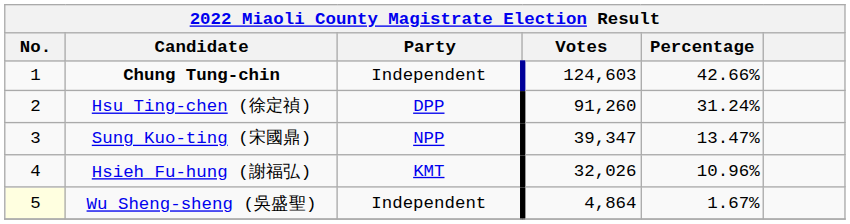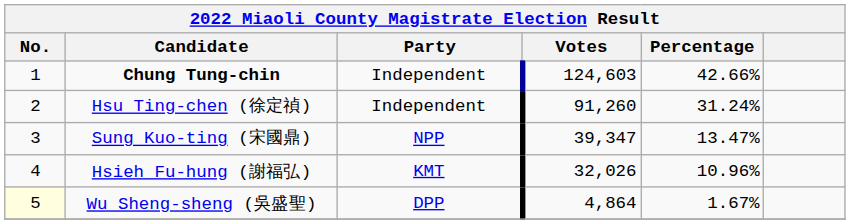Hsu Ting-chen (徐定禎) | Party: DPP -> Independent
Wu Sheng-sheng (吳盛聖) | Party: Independent -> DPP
